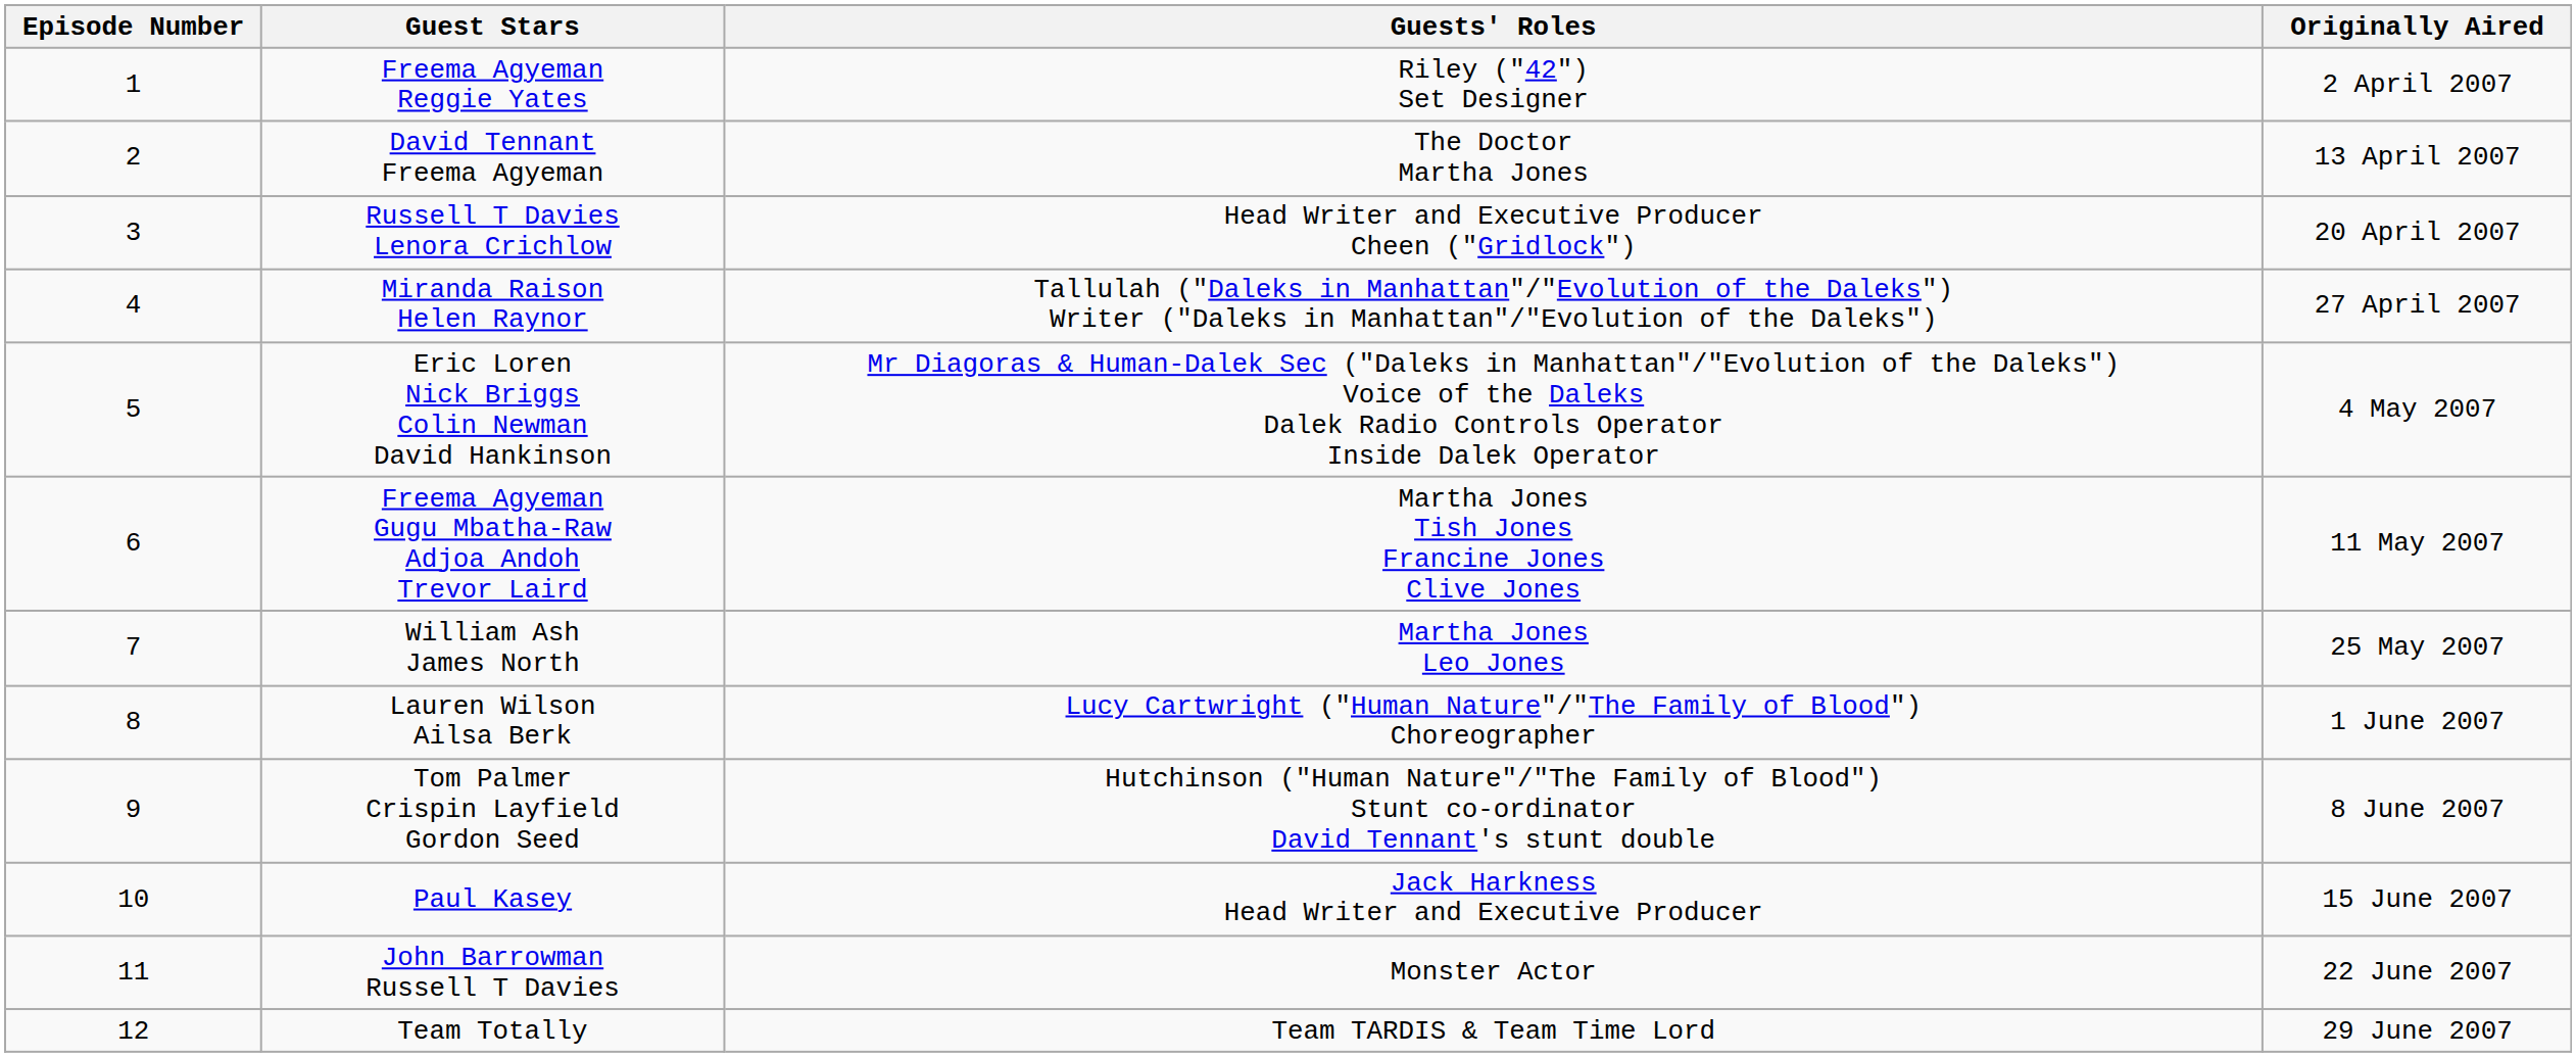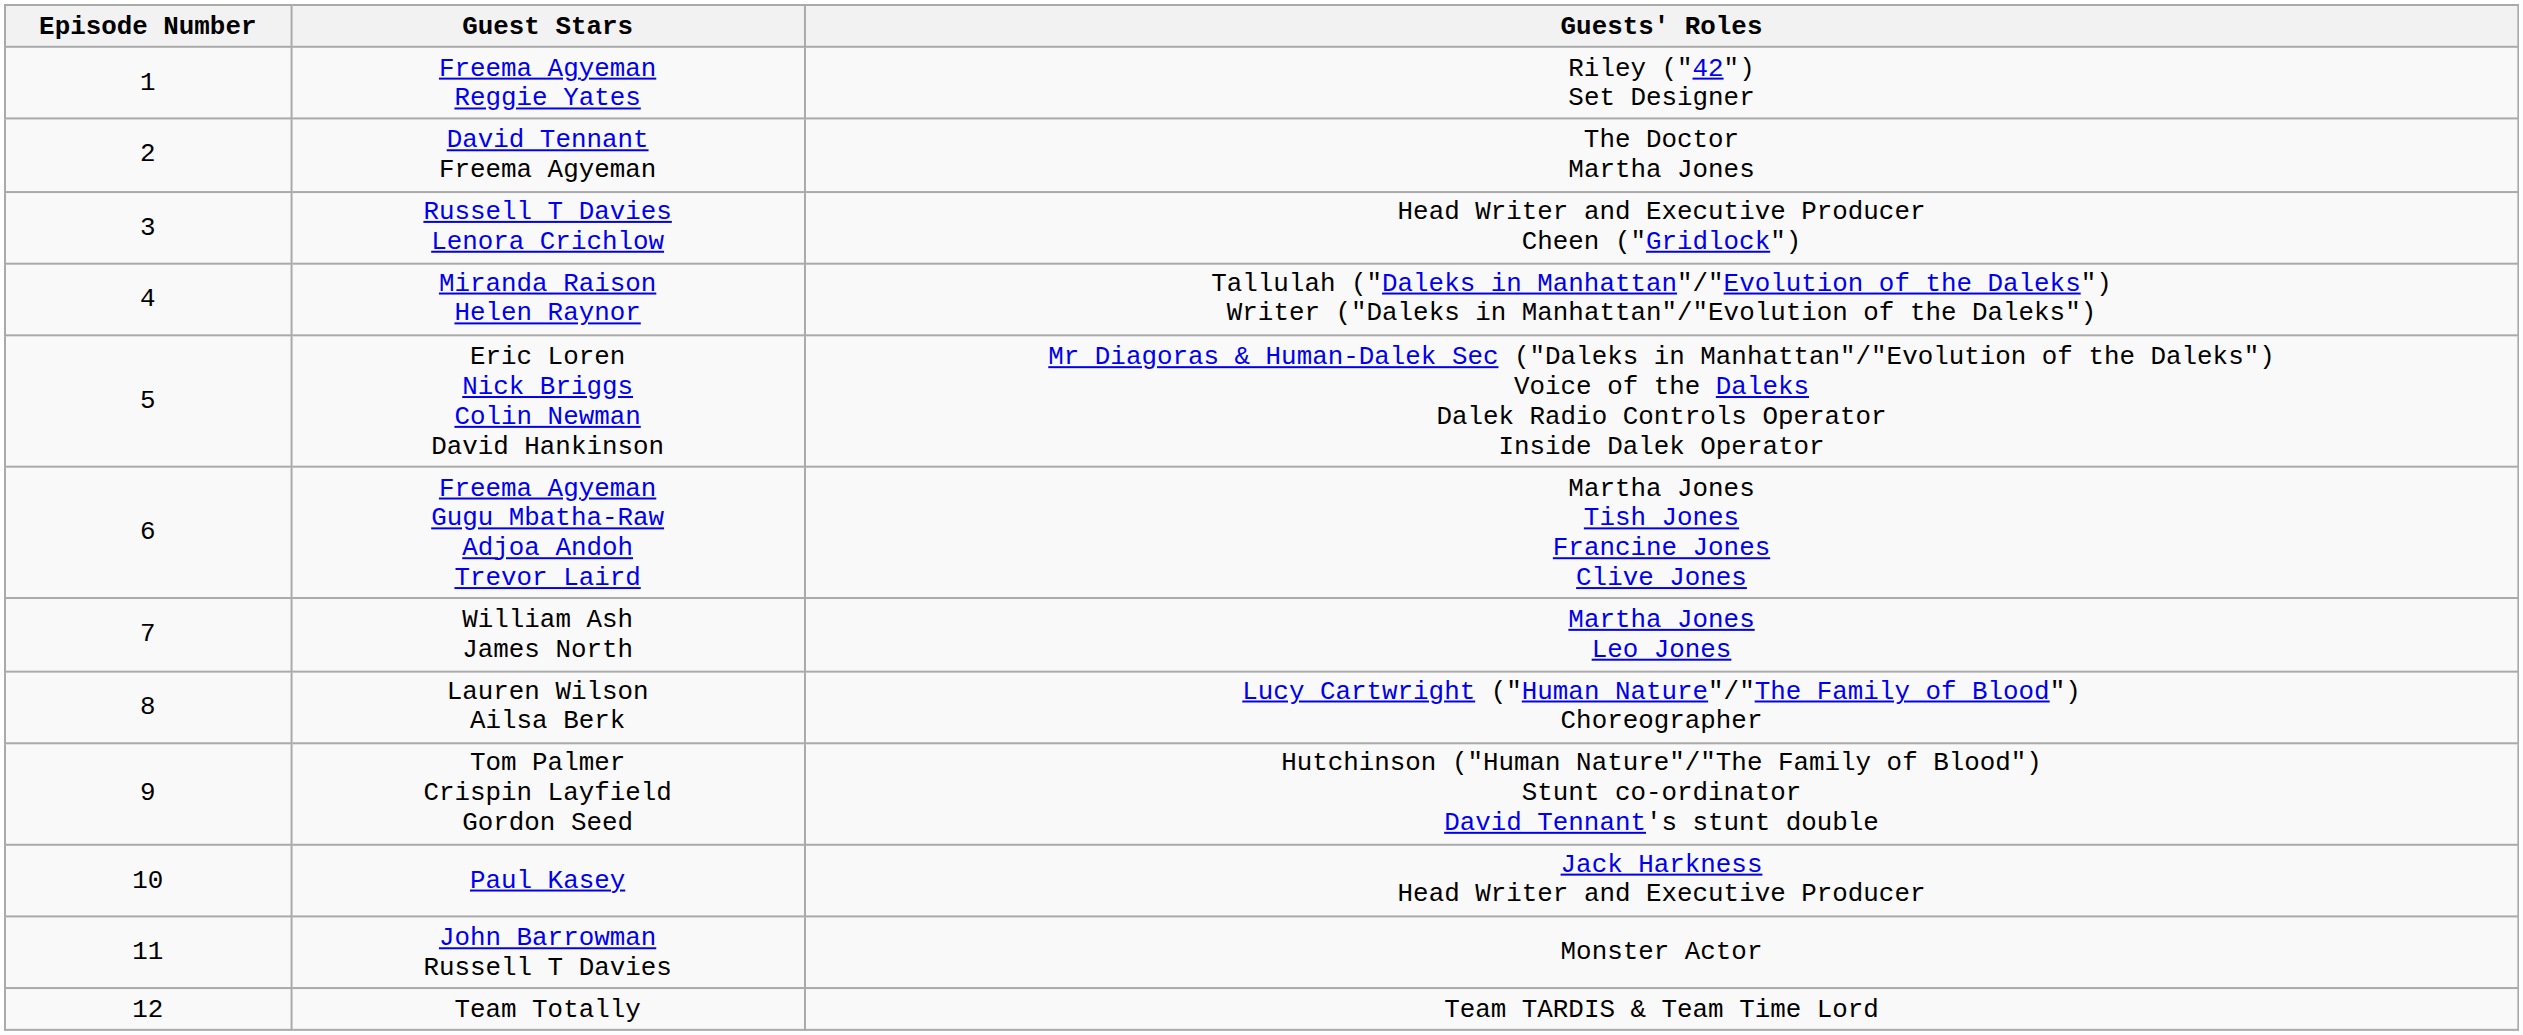- column: Originally Aired | 2 April 2007 | 13 April 2007 | 20 April 2007 | 27 April 2007 | 4 May 2007 | 11 May 2007 | 25 May 2007 | 1 June 2007 | 8 June 2007 | 15 June 2007 | 22 June 2007 | 29 June 2007
